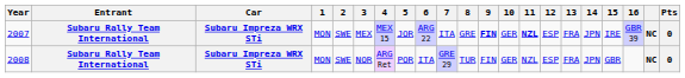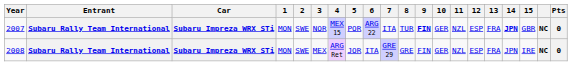- column: 16 | GBR 39
2007 | 3: MEX -> NOR
2007 | 5: JOR -> POR
2007 | 8: GRE -> TUR
2007 | 11: bold -> normal
2007 | 14: normal -> bold
2007 | 15: IRE -> GBR
2008 | 3: NOR -> MEX
2008 | 5: POR -> JOR
2008 | 8: TUR -> GRE
2008 | 15: GBR -> IRE
